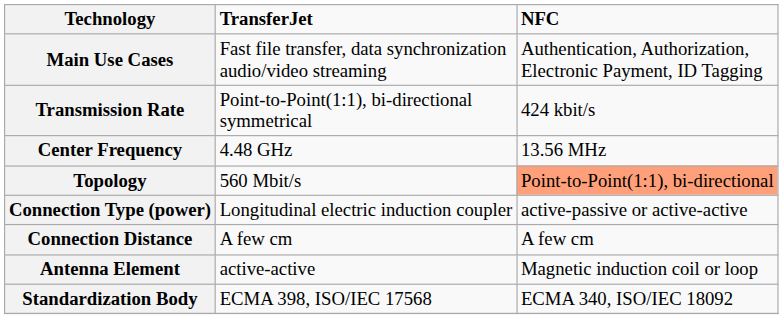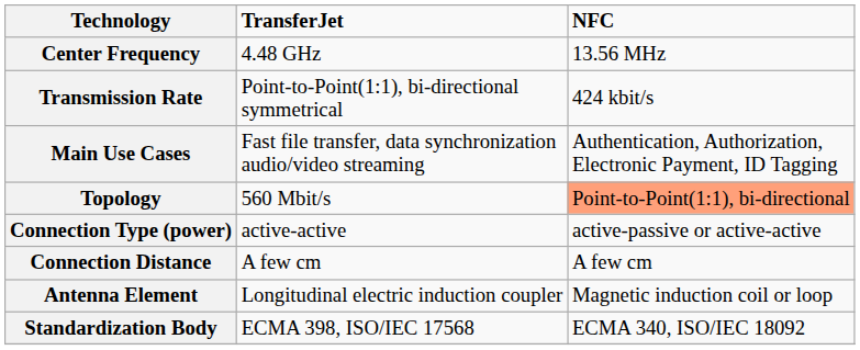rows swapped: Center Frequency <-> Main Use Cases
Connection Type (power) | TransferJet: Longitudinal electric induction coupler -> active-active
Antenna Element | TransferJet: active-active -> Longitudinal electric induction coupler
